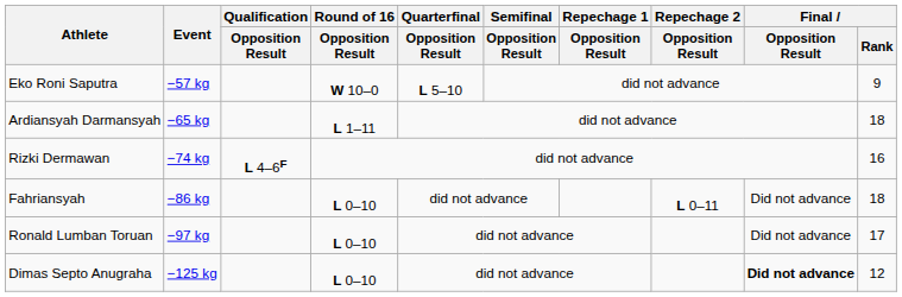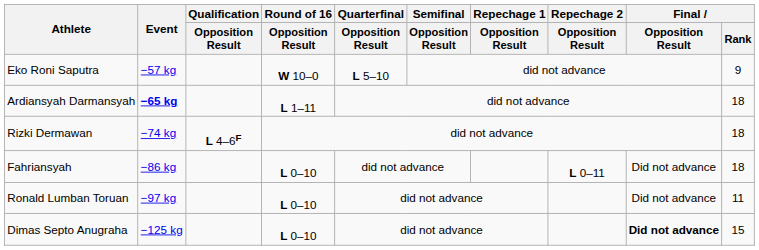Ardiansyah Darmansyah | Event: normal -> bold
Rizki Dermawan | Final / Rank: 16 -> 18
Ronald Lumban Toruan | Final / Rank: 17 -> 11
Dimas Septo Anugraha | Final / Rank: 12 -> 15
